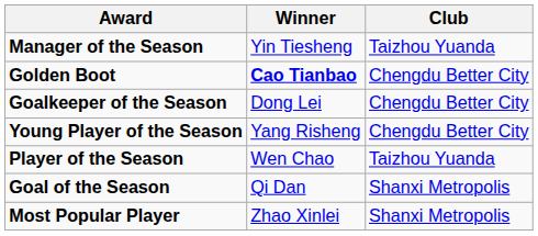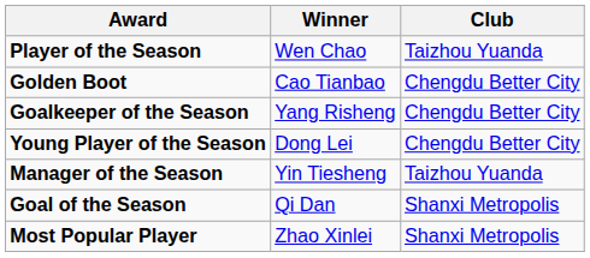rows swapped: Player of the Season <-> Manager of the Season
Golden Boot | Winner: bold -> normal
Goalkeeper of the Season | Winner: Dong Lei -> Yang Risheng
Young Player of the Season | Winner: Yang Risheng -> Dong Lei
